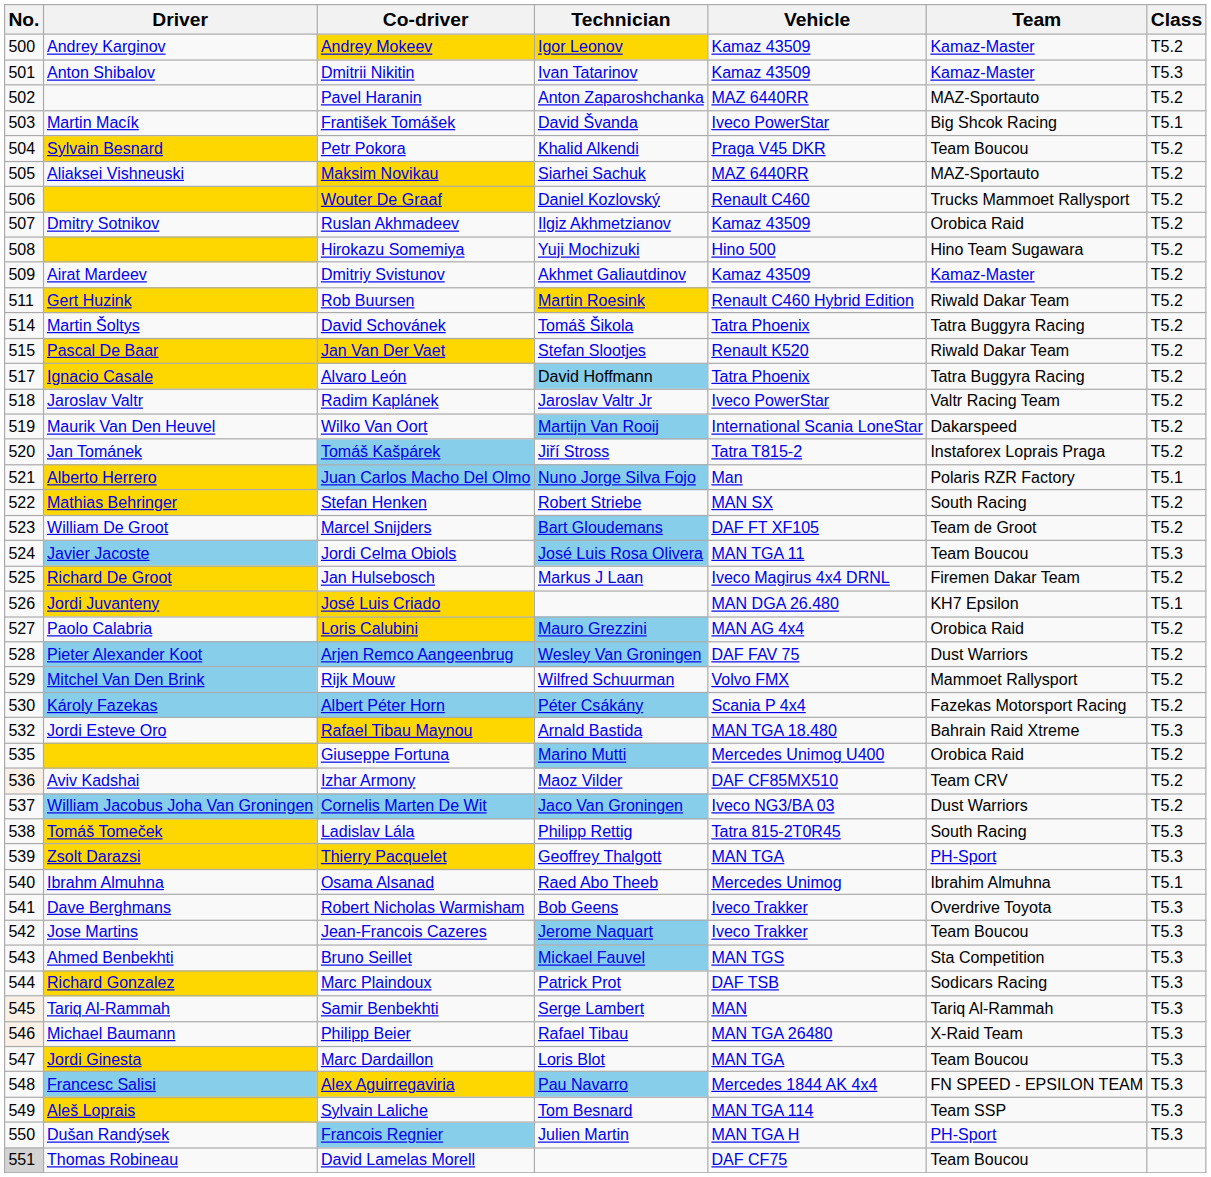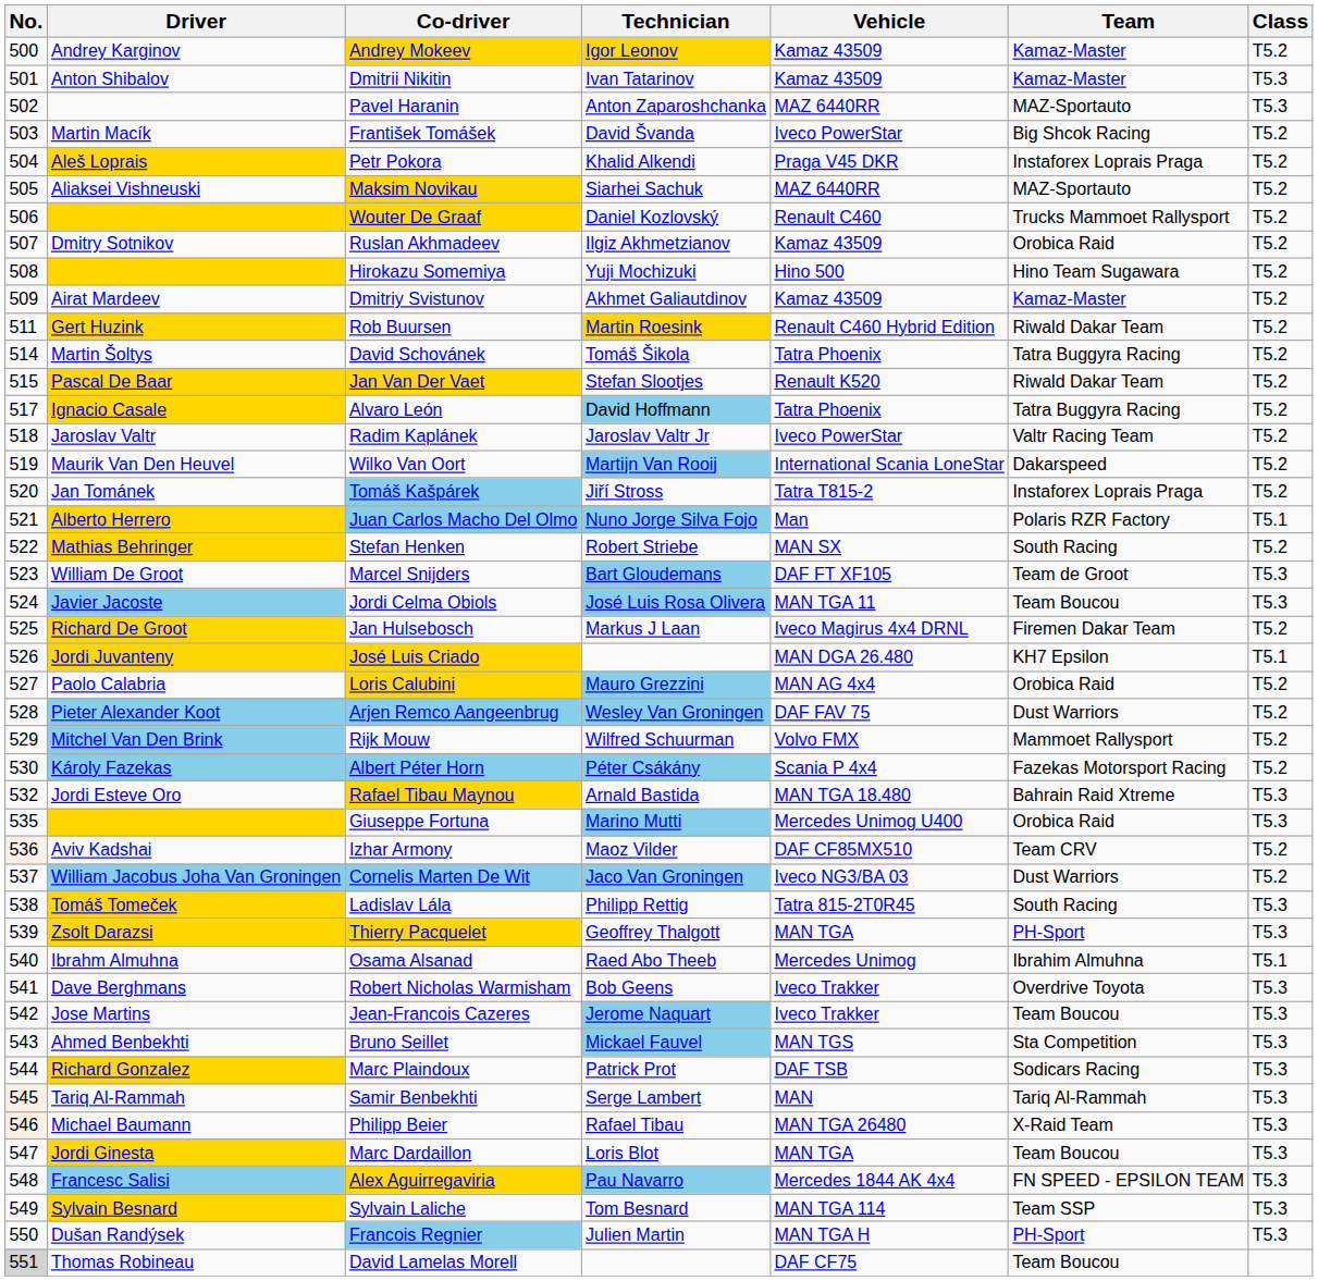Pavel Haranin | Class: T5.2 -> T5.3
František Tomášek | Class: T5.1 -> T5.2
Petr Pokora | Driver: Sylvain Besnard -> Aleš Loprais
Petr Pokora | Team: Team Boucou -> Instaforex Loprais Praga
Marcel Snijders | Class: T5.2 -> T5.3
Giuseppe Fortuna | Class: T5.2 -> T5.3
Sylvain Laliche | Driver: Aleš Loprais -> Sylvain Besnard
